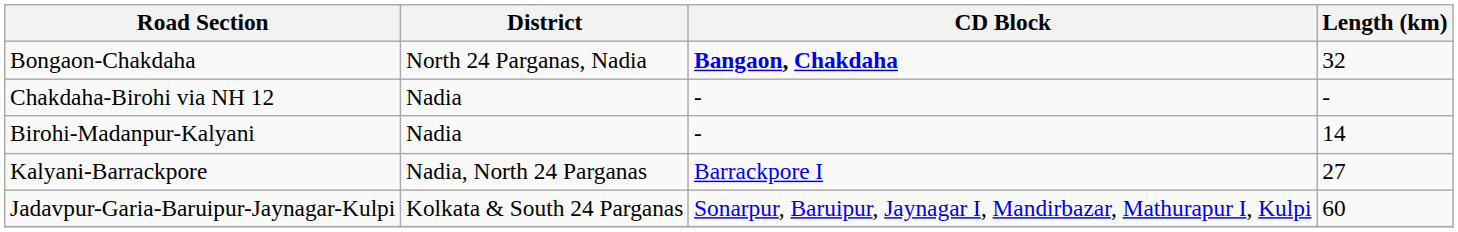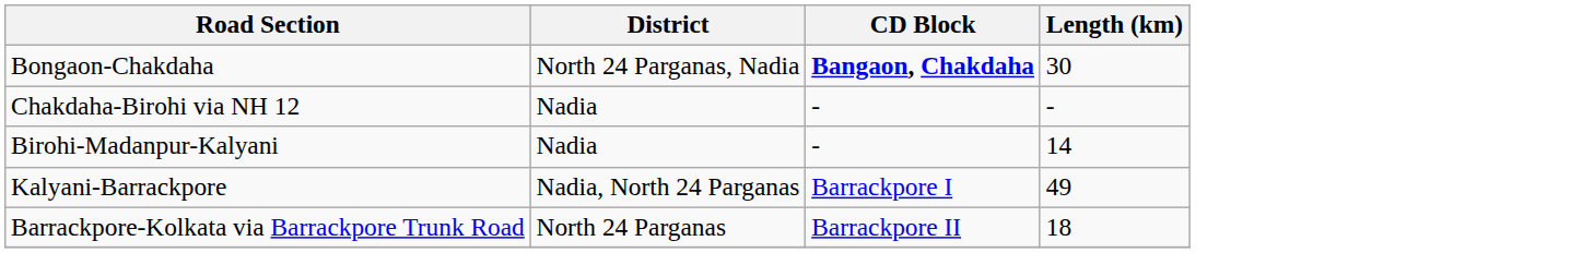Bongaon-Chakdaha | Length (km): 32 -> 30
Kalyani-Barrackpore | Length (km): 27 -> 49
+ row: Barrackpore-Kolkata via Barrackpore Trunk Road | North 24 Parganas | Barrackpore II | 18
- row: Jadavpur-Garia-Baruipur-Jaynagar-Kulpi | Kolkata & South 24 Parganas | Sonarpur, Baruipur, Jaynagar I, Mandirbazar, Mathurapur I, Kulpi | 60
